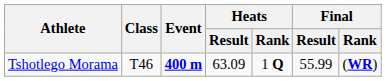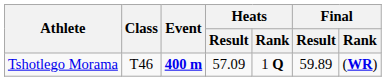Tshotlego Morama | Heats / Result: 63.09 -> 57.09
Tshotlego Morama | Final / Result: 55.99 -> 59.89
